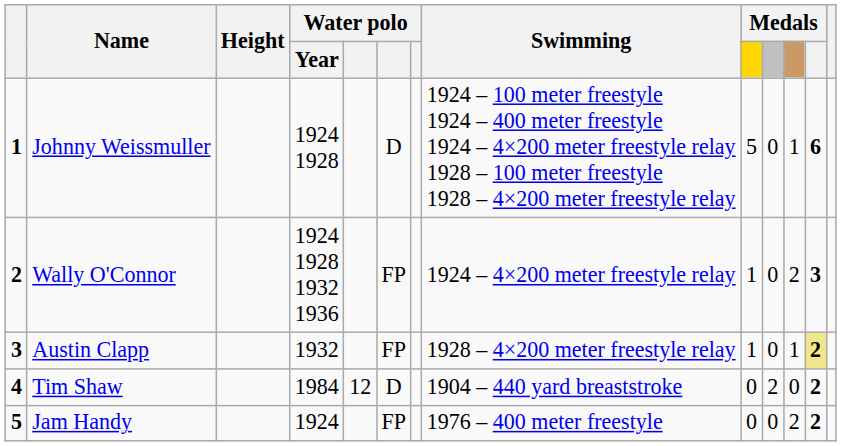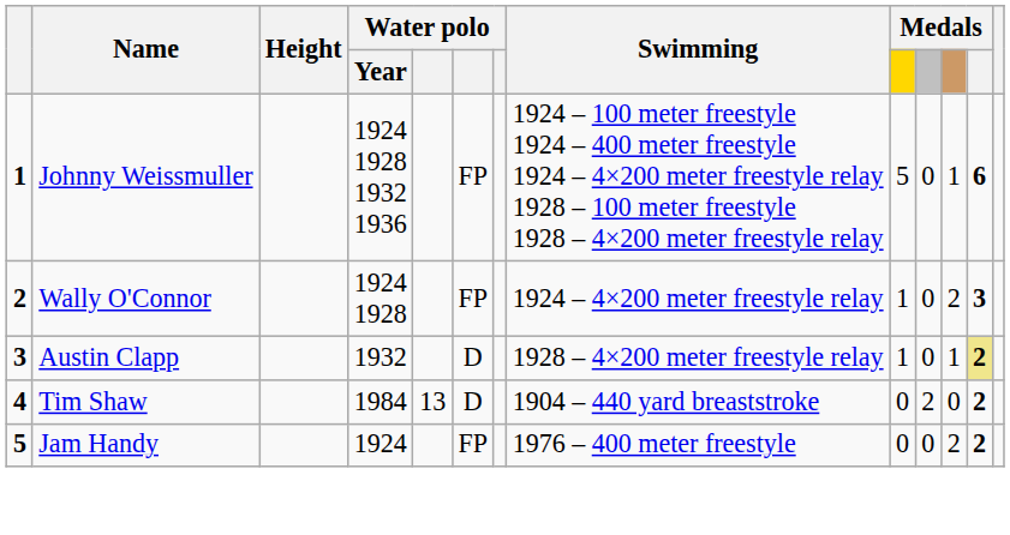Johnny Weissmuller | Water polo / Year: 1924 1928 -> 1924 1928 1932 1936
Johnny Weissmuller | column 6: D -> FP
Wally O'Connor | Water polo / Year: 1924 1928 1932 1936 -> 1924 1928
Austin Clapp | column 6: FP -> D
Tim Shaw | column 5: 12 -> 13
